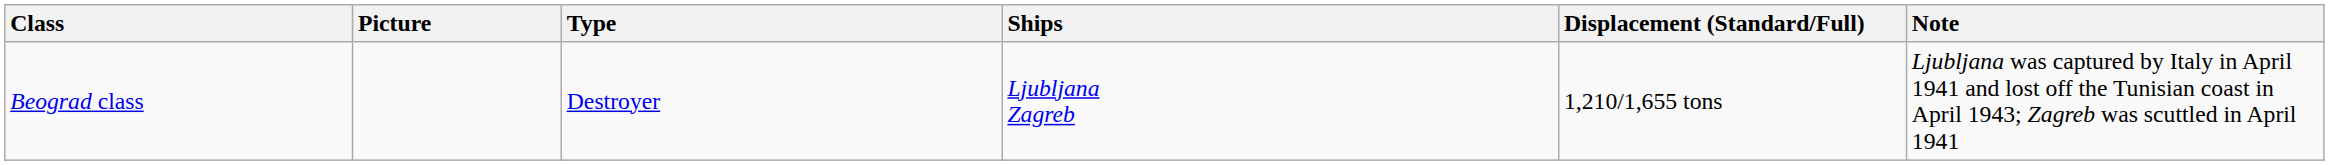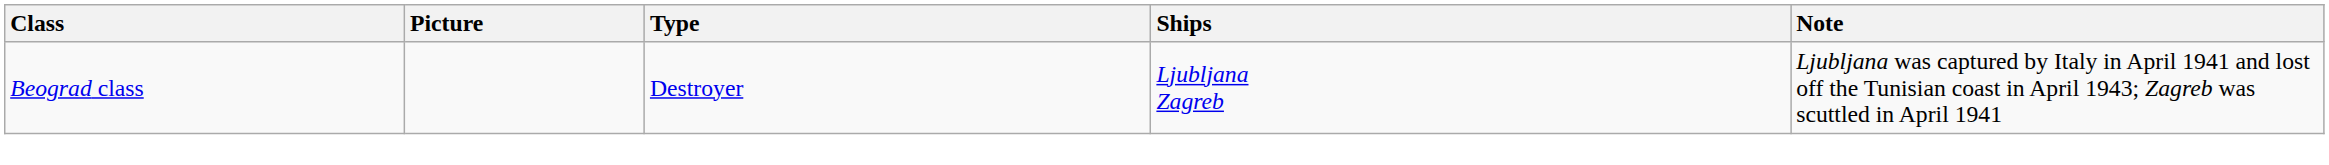- column: Displacement (Standard/Full) | 1,210/1,655 tons
